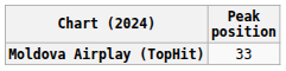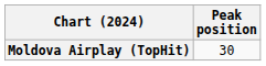Moldova Airplay (TopHit) | Peak position: 33 -> 30
